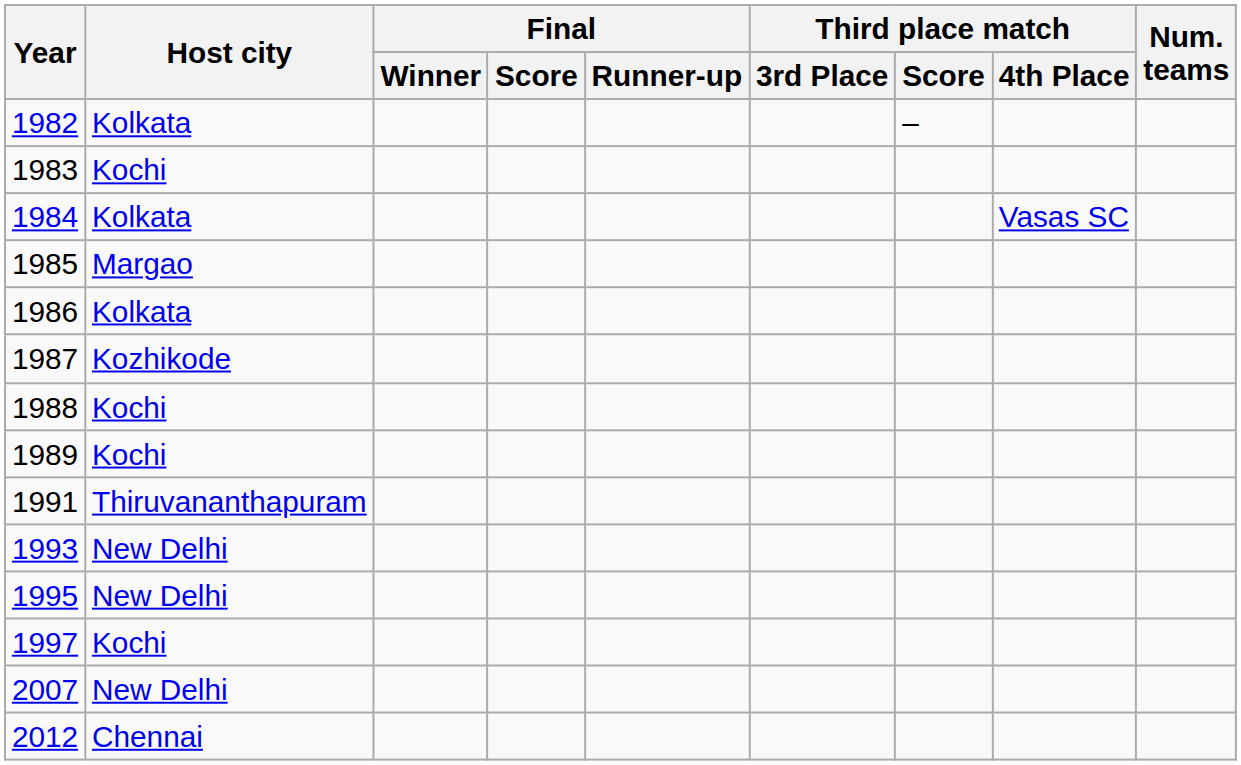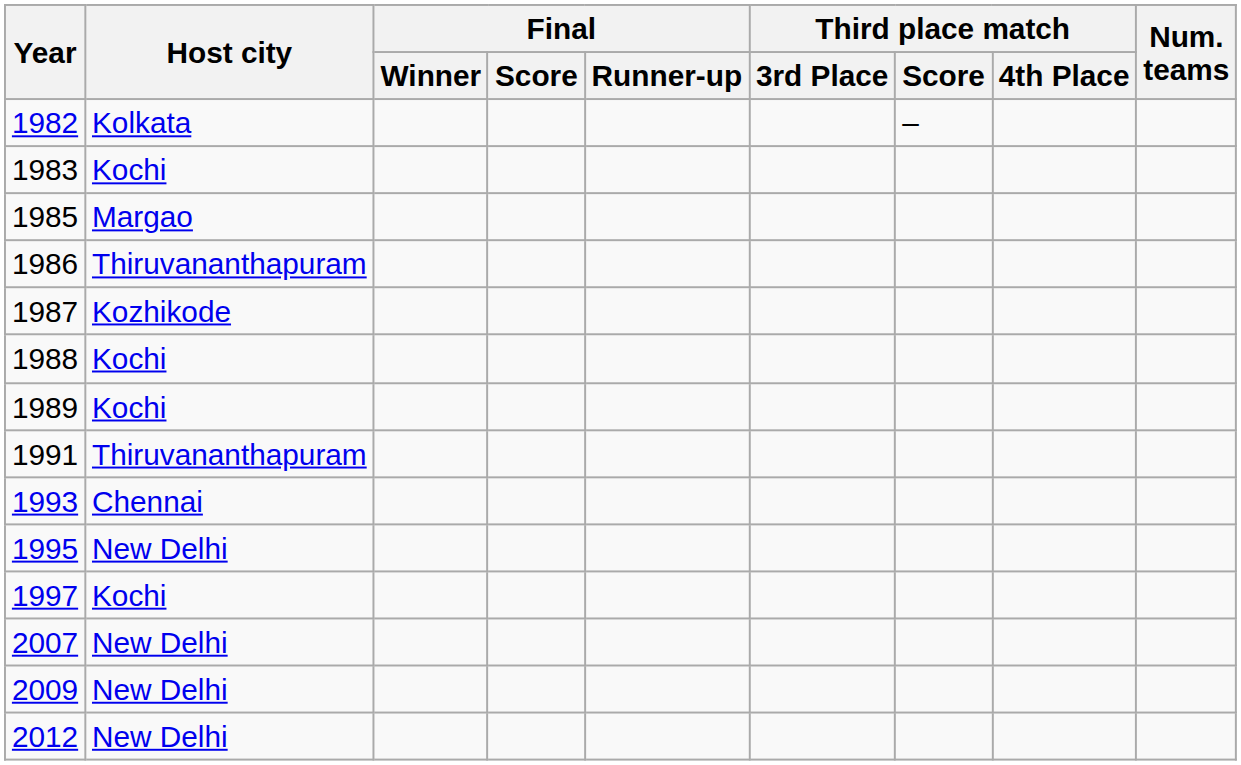- row: 1984 | Kolkata | Vasas SC
1986 | Host city: Kolkata -> Thiruvananthapuram
1993 | Host city: New Delhi -> Chennai
+ row: 2009 | New Delhi
2012 | Host city: Chennai -> New Delhi
